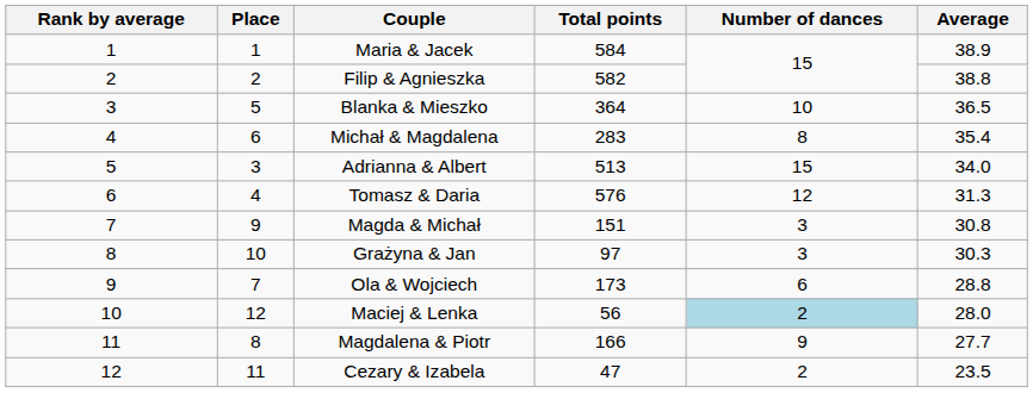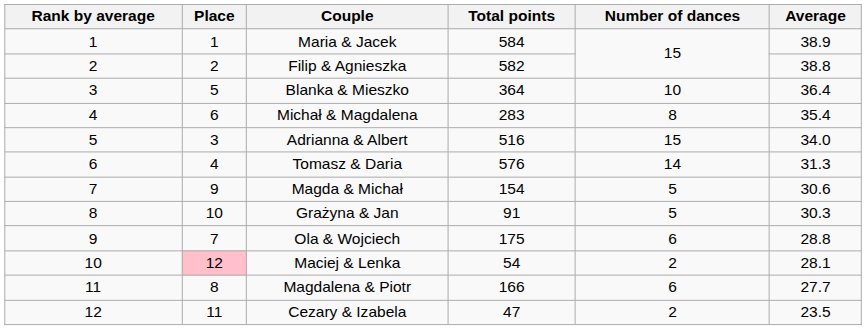Blanka & Mieszko | Average: 36.5 -> 36.4
Adrianna & Albert | Total points: 513 -> 516
Tomasz & Daria | Number of dances: 12 -> 14
Magda & Michał | Total points: 151 -> 154
Magda & Michał | Number of dances: 3 -> 5
Magda & Michał | Average: 30.8 -> 30.6
Grażyna & Jan | Total points: 97 -> 91
Grażyna & Jan | Number of dances: 3 -> 5
Ola & Wojciech | Total points: 173 -> 175
Maciej & Lenka | Place: no background -> pink background
Maciej & Lenka | Total points: 56 -> 54
Maciej & Lenka | Number of dances: lightblue background -> no background
Maciej & Lenka | Average: 28.0 -> 28.1
Magdalena & Piotr | Number of dances: 9 -> 6
